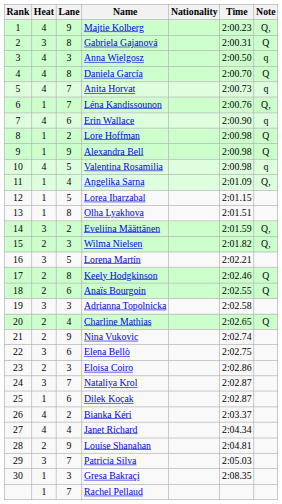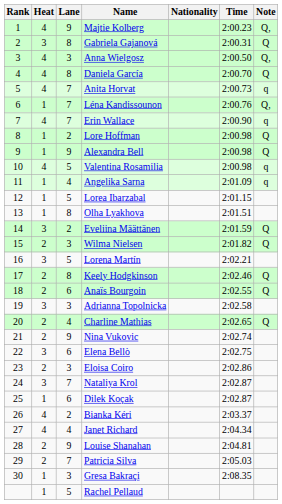Anna Wielgosz | Note: q -> Q,
Erin Wallace | Lane: 6 -> 7
Angelika Sarna | Note: Q, -> q
Eveliina Määttänen | Note: Q, -> Q
Wilma Nielsen | Note: Q, -> Q
Patricia Silva | Heat: 3 -> 2
Rachel Pellaud | Lane: 7 -> 5
